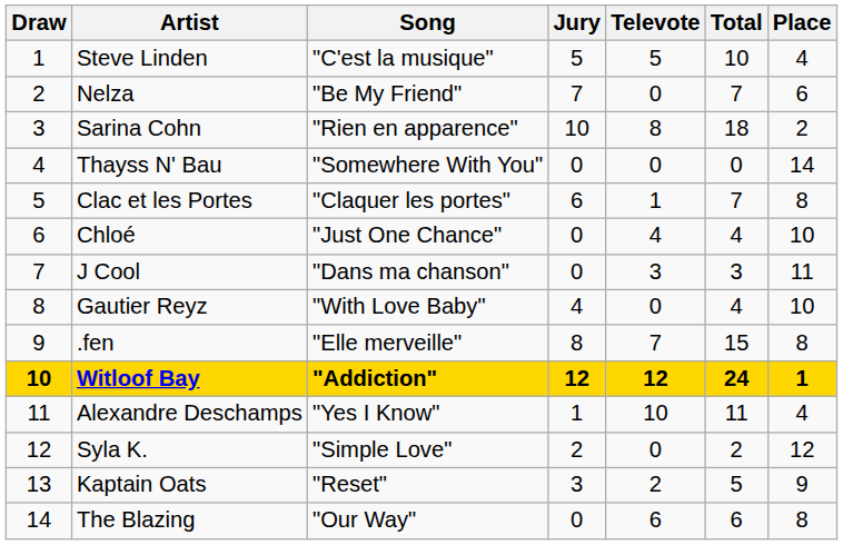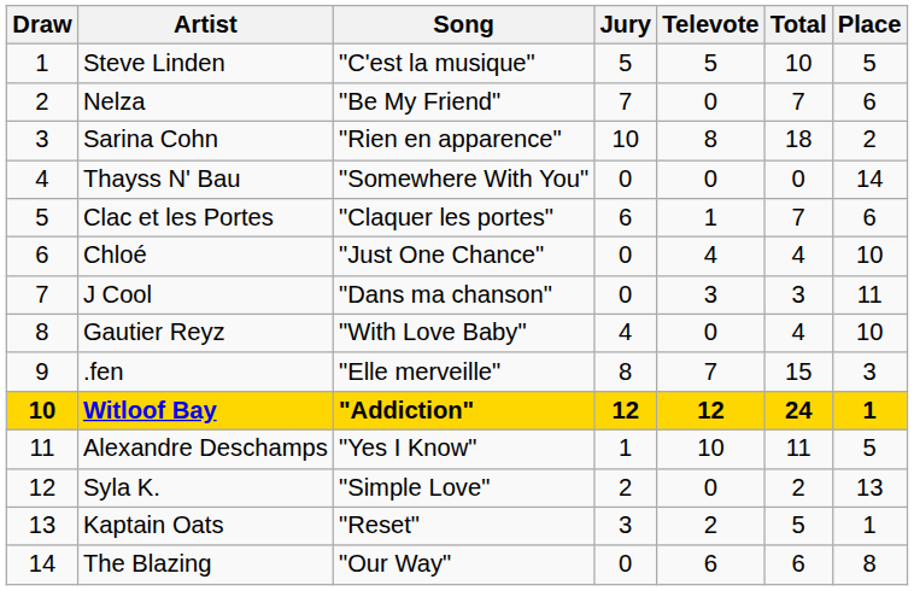Steve Linden | Place: 4 -> 5
Clac et les Portes | Place: 8 -> 6
.fen | Place: 8 -> 3
Alexandre Deschamps | Place: 4 -> 5
Syla K. | Place: 12 -> 13
Kaptain Oats | Place: 9 -> 1
